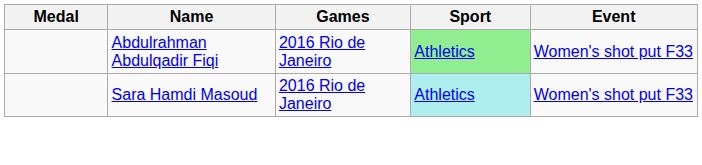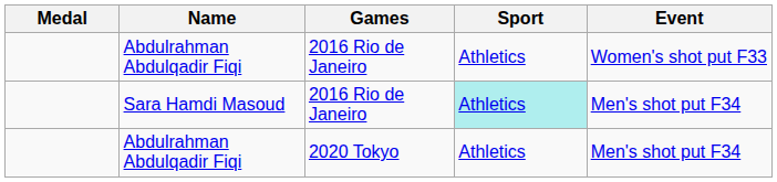Abdulrahman Abdulqadir Fiqi / 2016 Rio de Janeiro | Sport: lightgreen background -> no background
Sara Hamdi Masoud | Event: Women's shot put F33 -> Men's shot put F34
+ row: Abdulrahman Abdulqadir Fiqi | 2020 Tokyo | Athletics | Men's shot put F34
